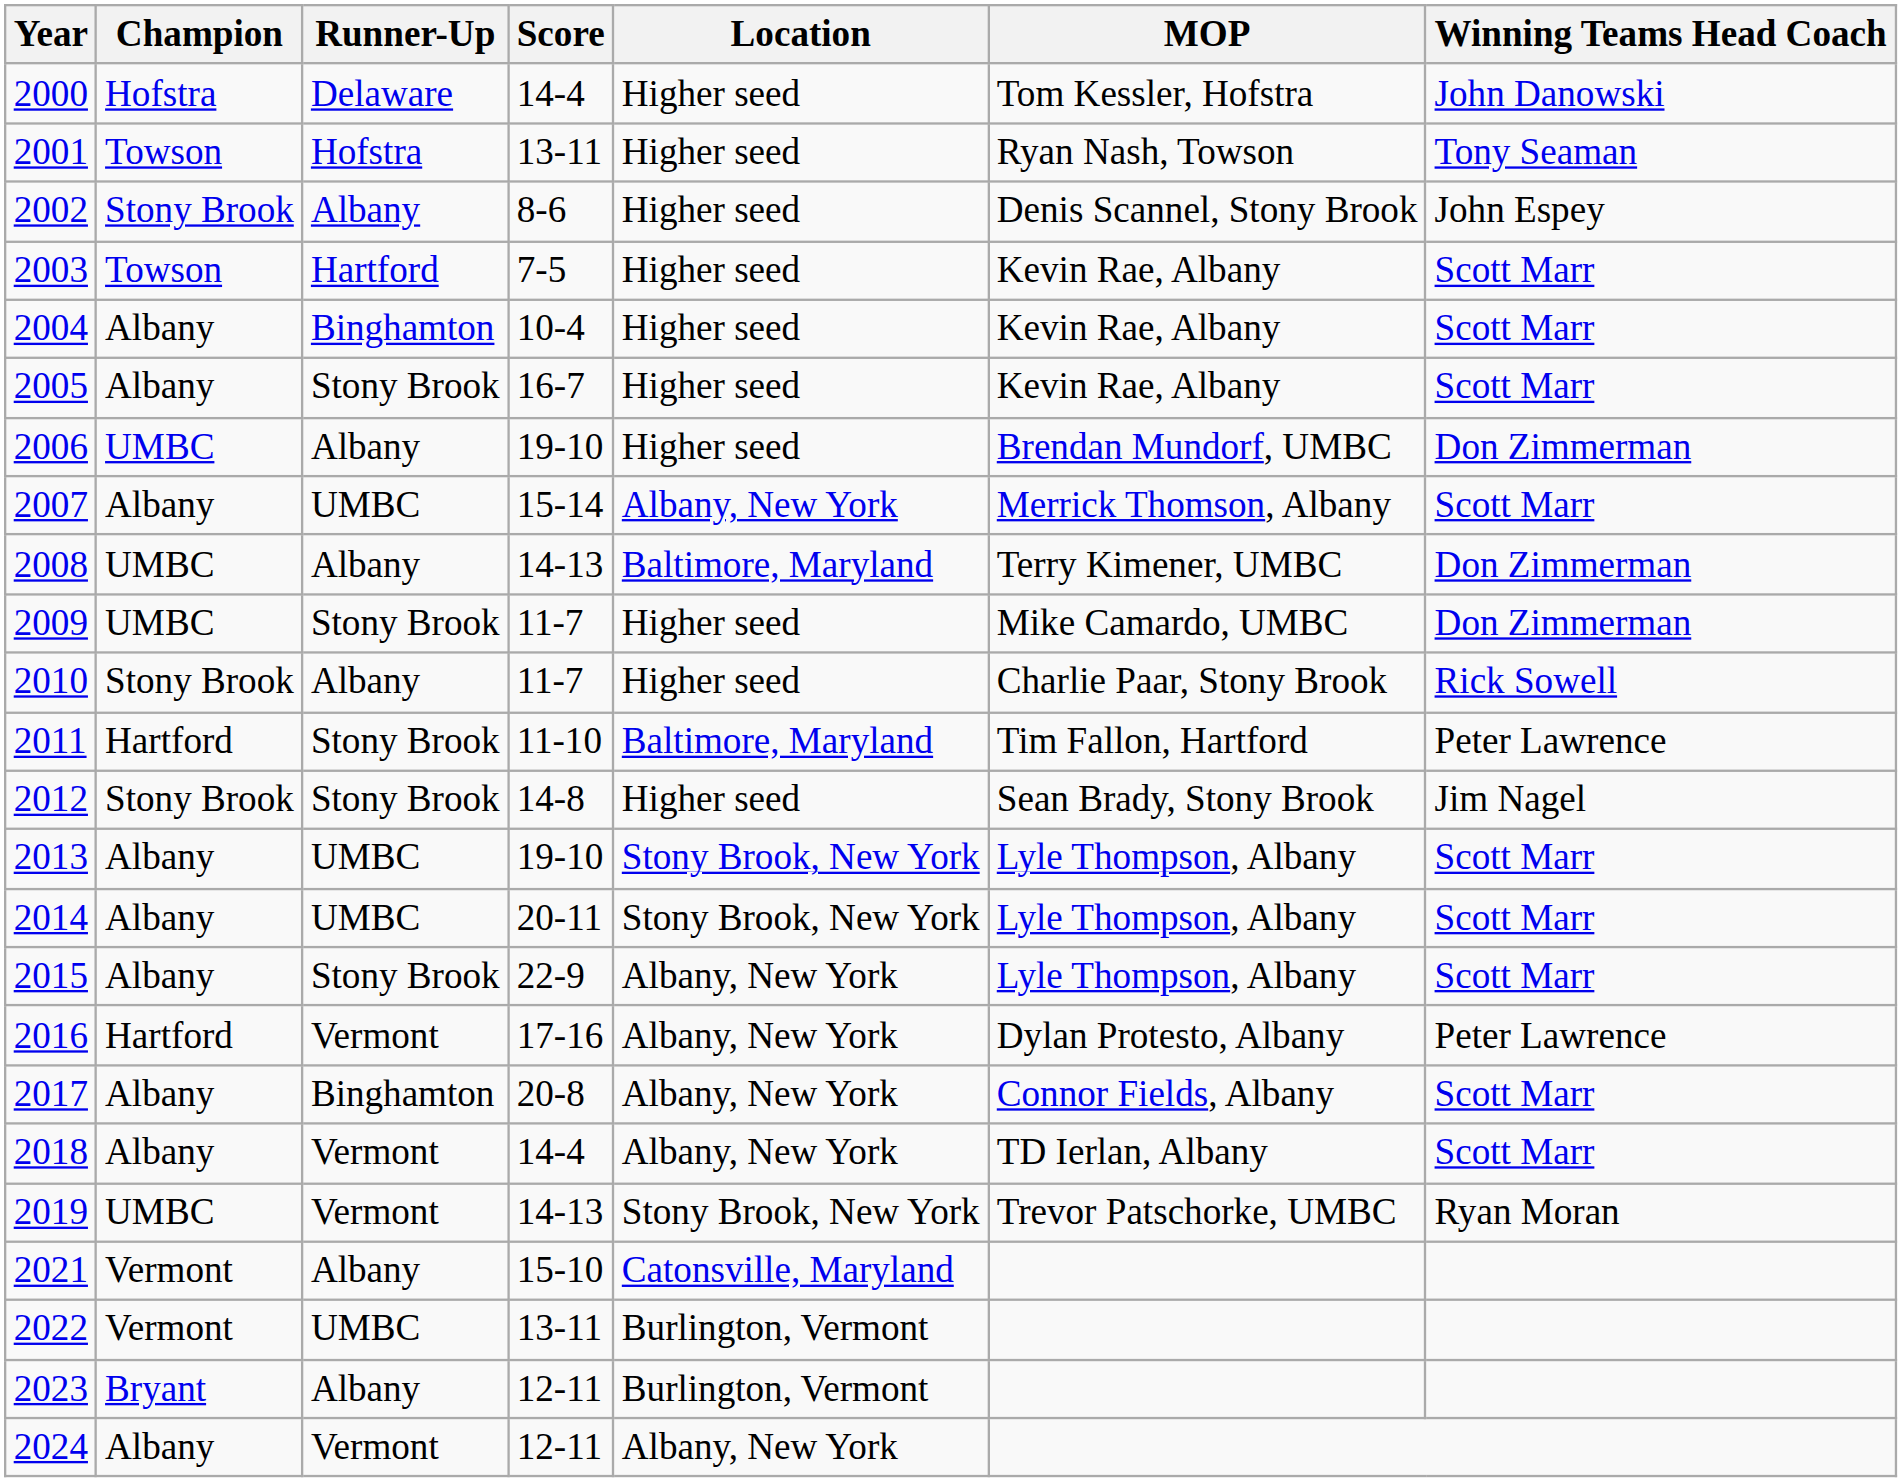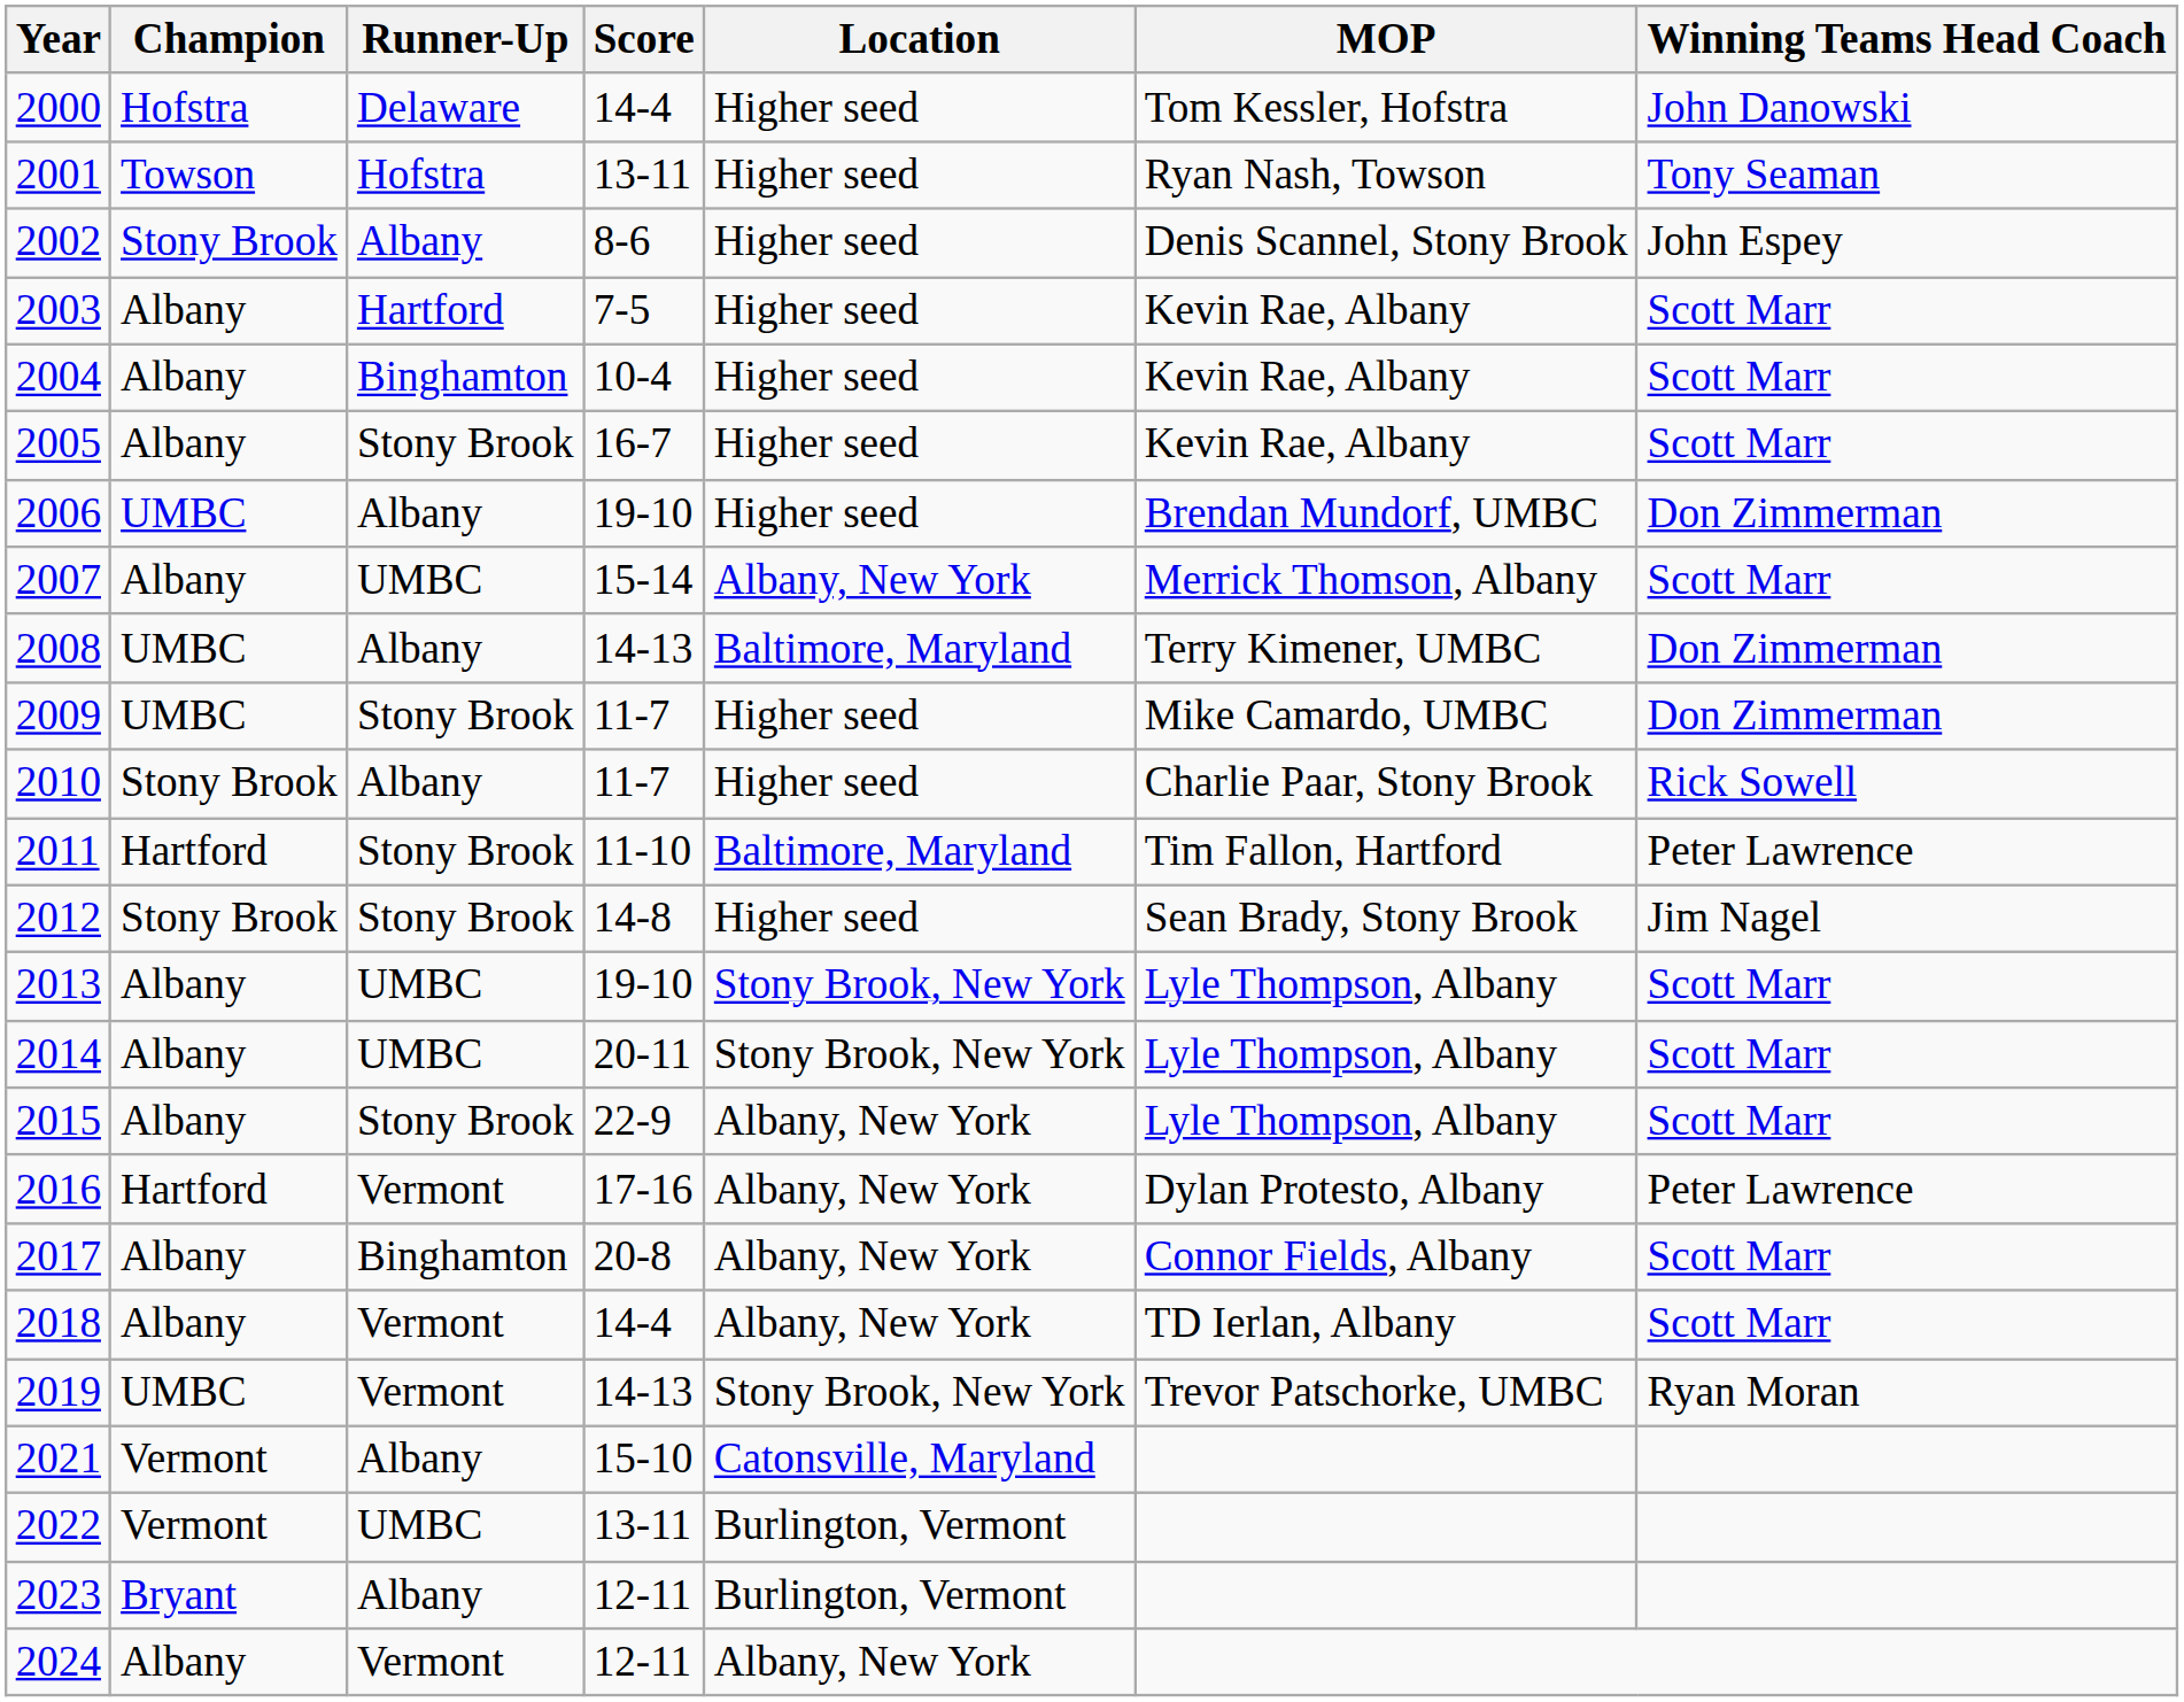2003 | Champion: Towson -> Albany
